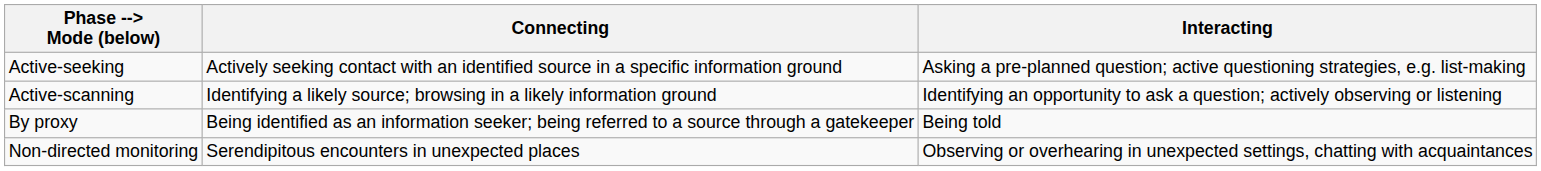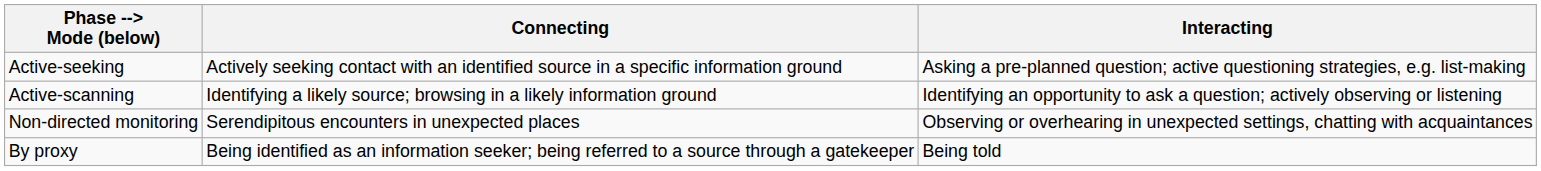rows swapped: Non-directed monitoring <-> By proxy
